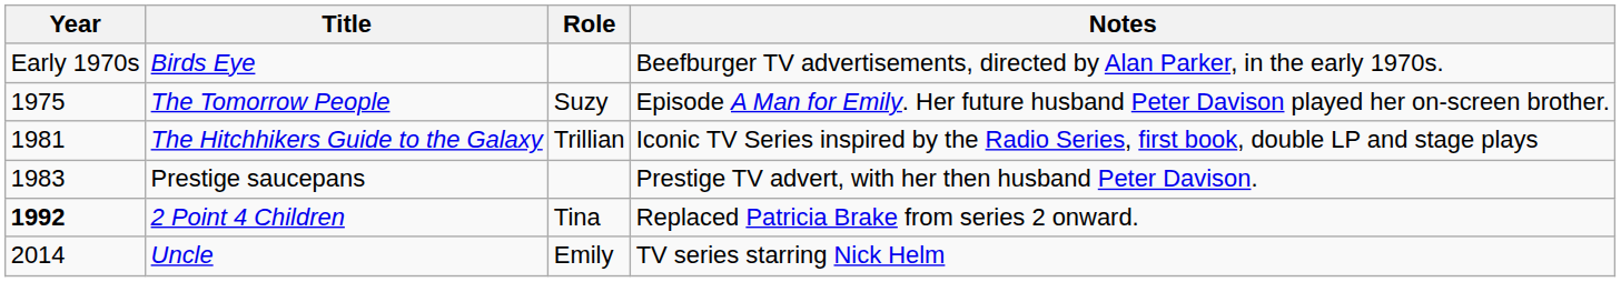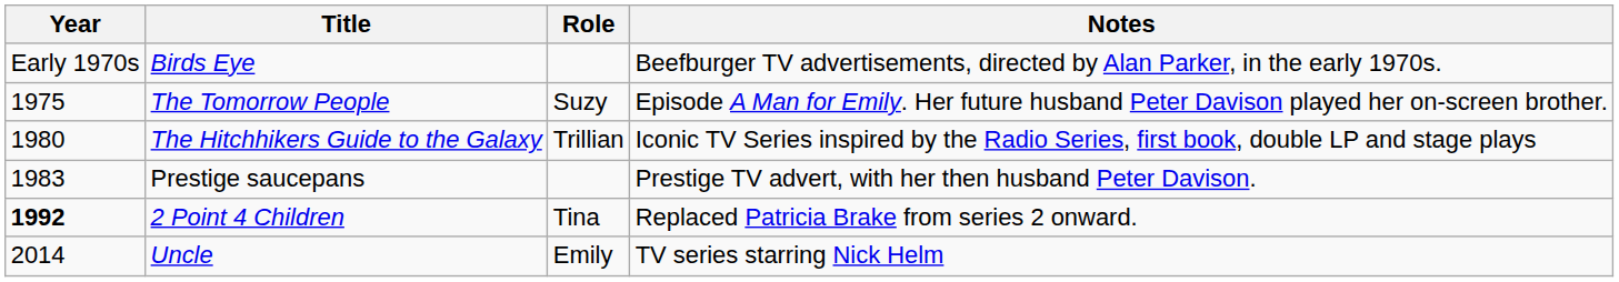The Hitchhikers Guide to the Galaxy | Year: 1981 -> 1980
